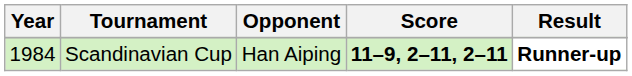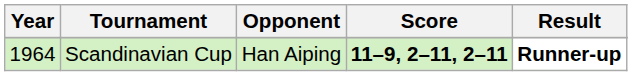Scandinavian Cup | Year: 1984 -> 1964
